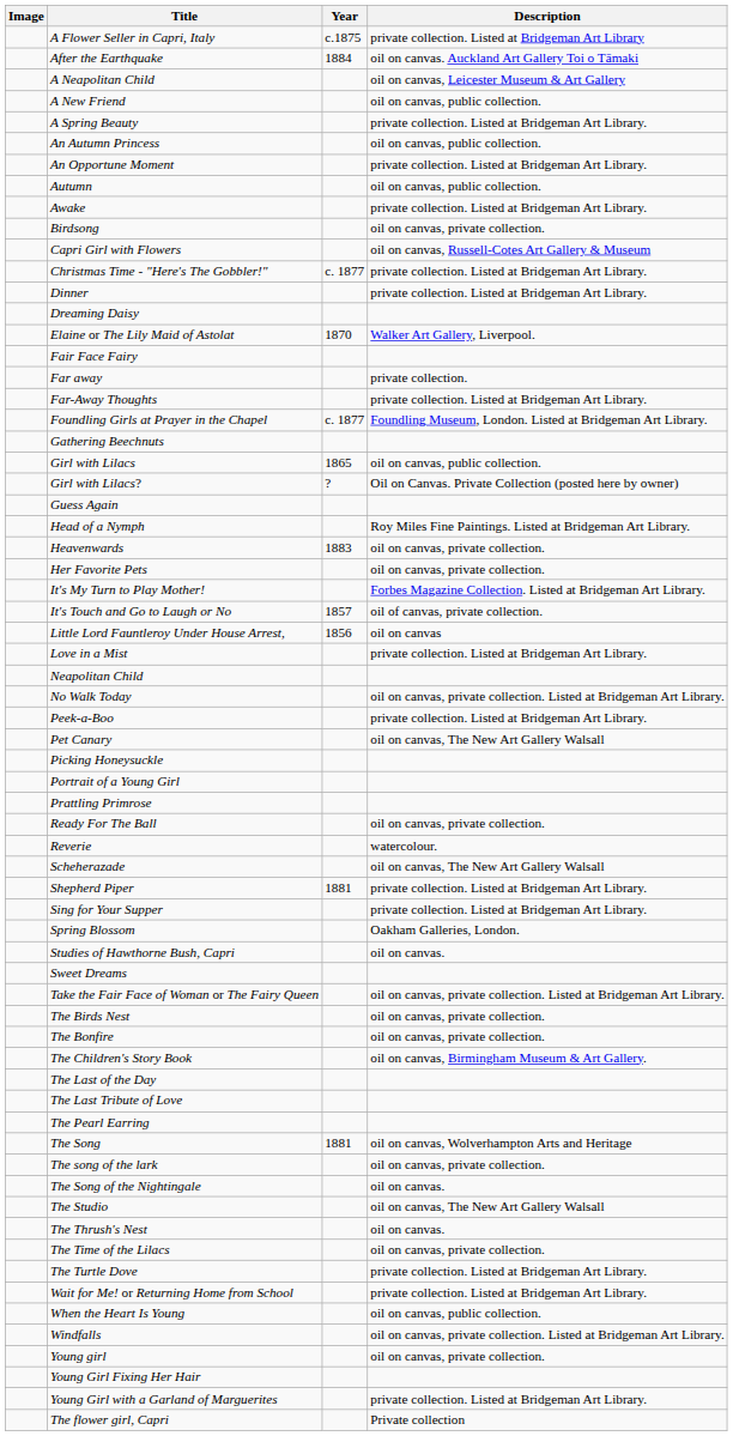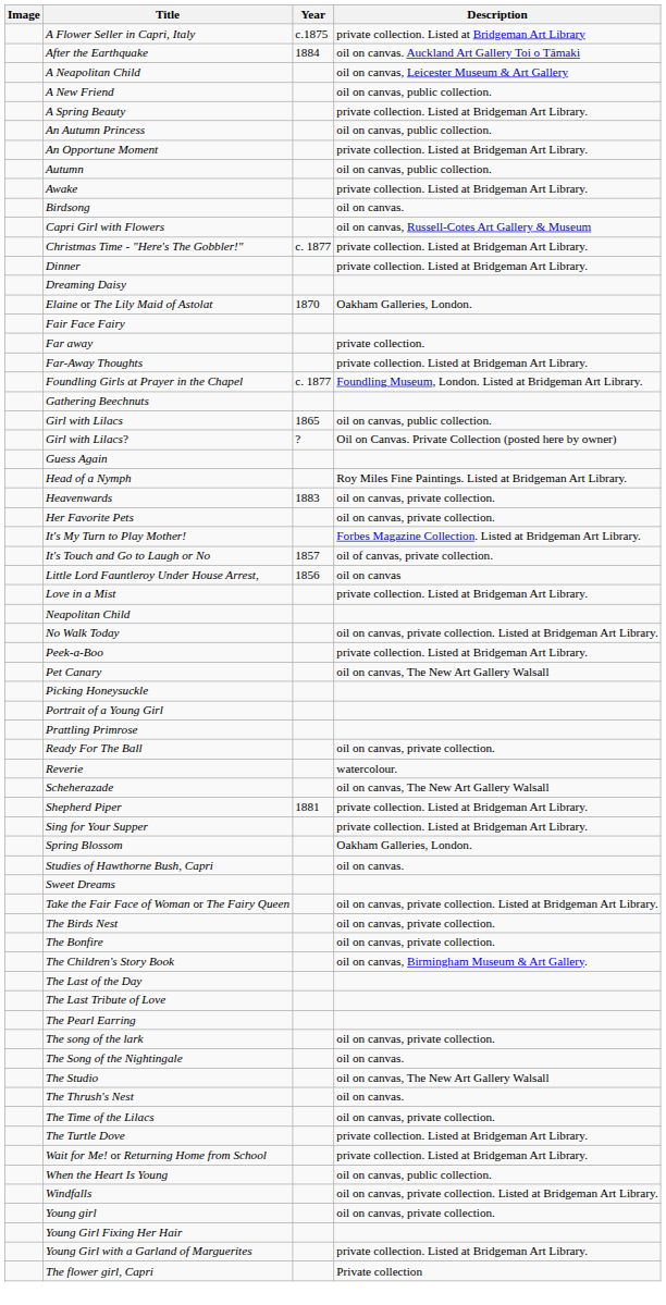Birdsong | Description: oil on canvas, private collection. -> oil on canvas.
Elaine or The Lily Maid of Astolat | Description: Walker Art Gallery, Liverpool. -> Oakham Galleries, London.
- row: The Song | 1881 | oil on canvas, Wolverhampton Arts and Heritage
